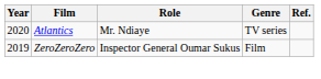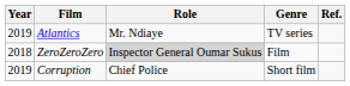Atlantics | Year: 2020 -> 2019
ZeroZeroZero | Year: 2019 -> 2018
ZeroZeroZero | Role: no background -> lightgrey background
+ row: 2019 | Corruption | Chief Police | Short film
